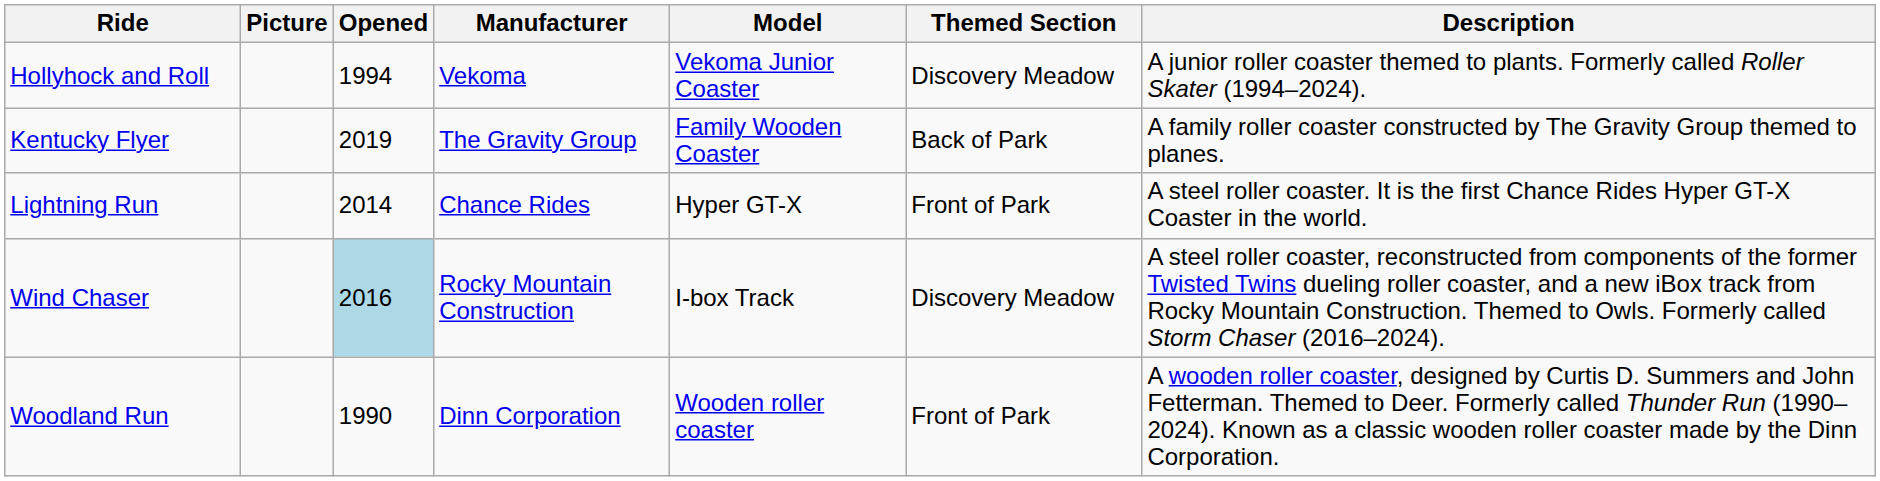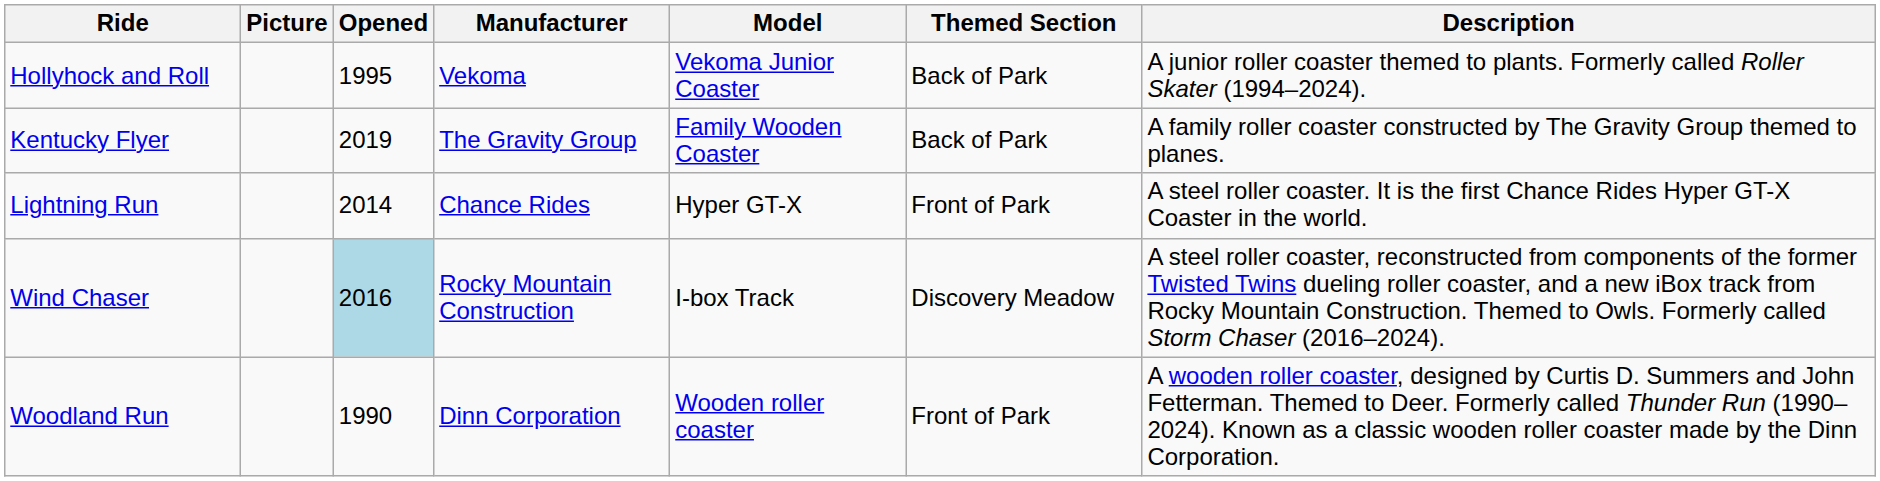Hollyhock and Roll | Opened: 1994 -> 1995
Hollyhock and Roll | Themed Section: Discovery Meadow -> Back of Park
